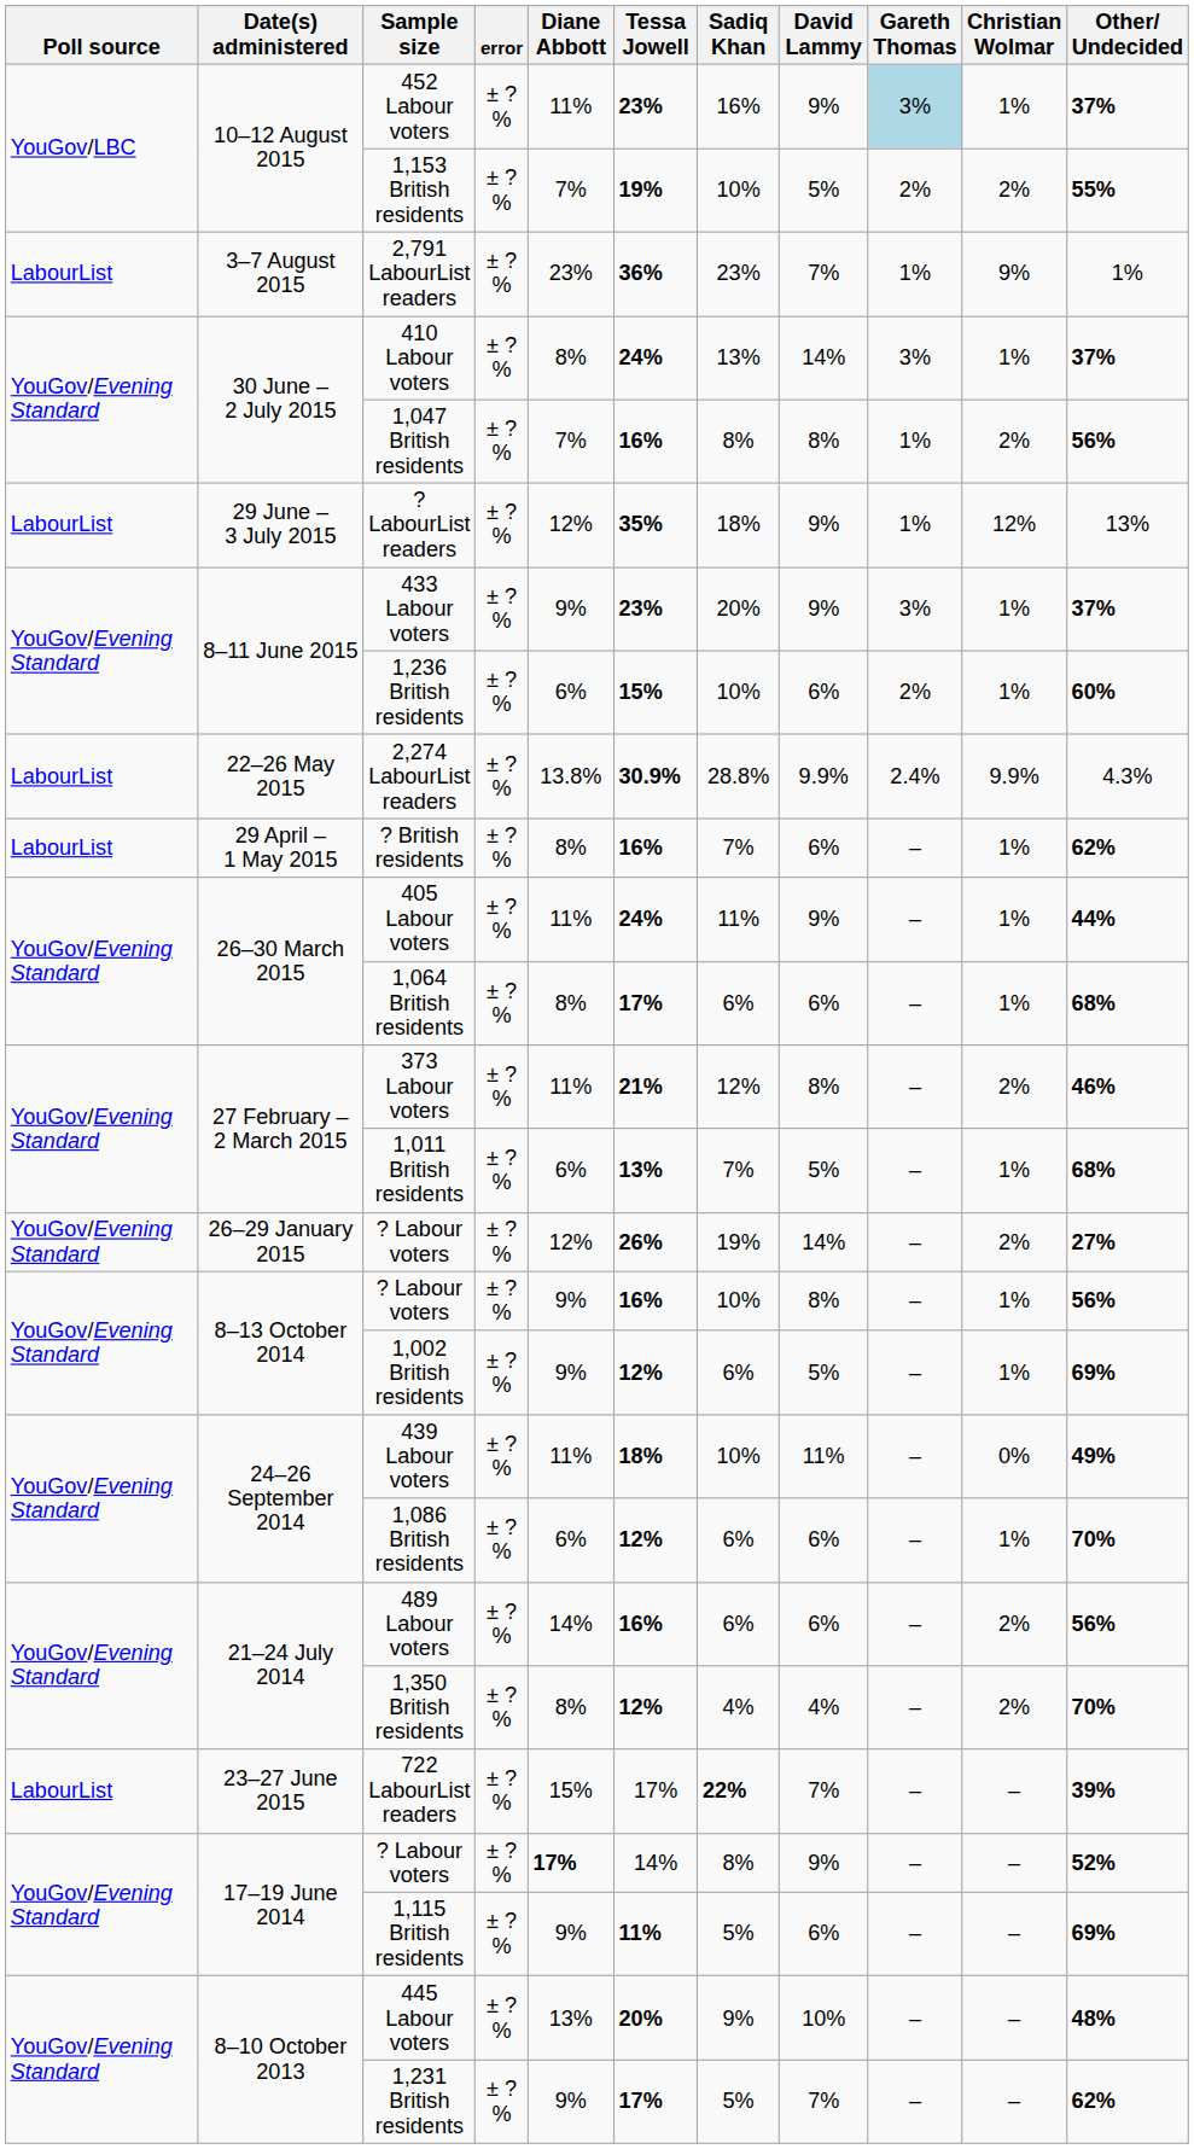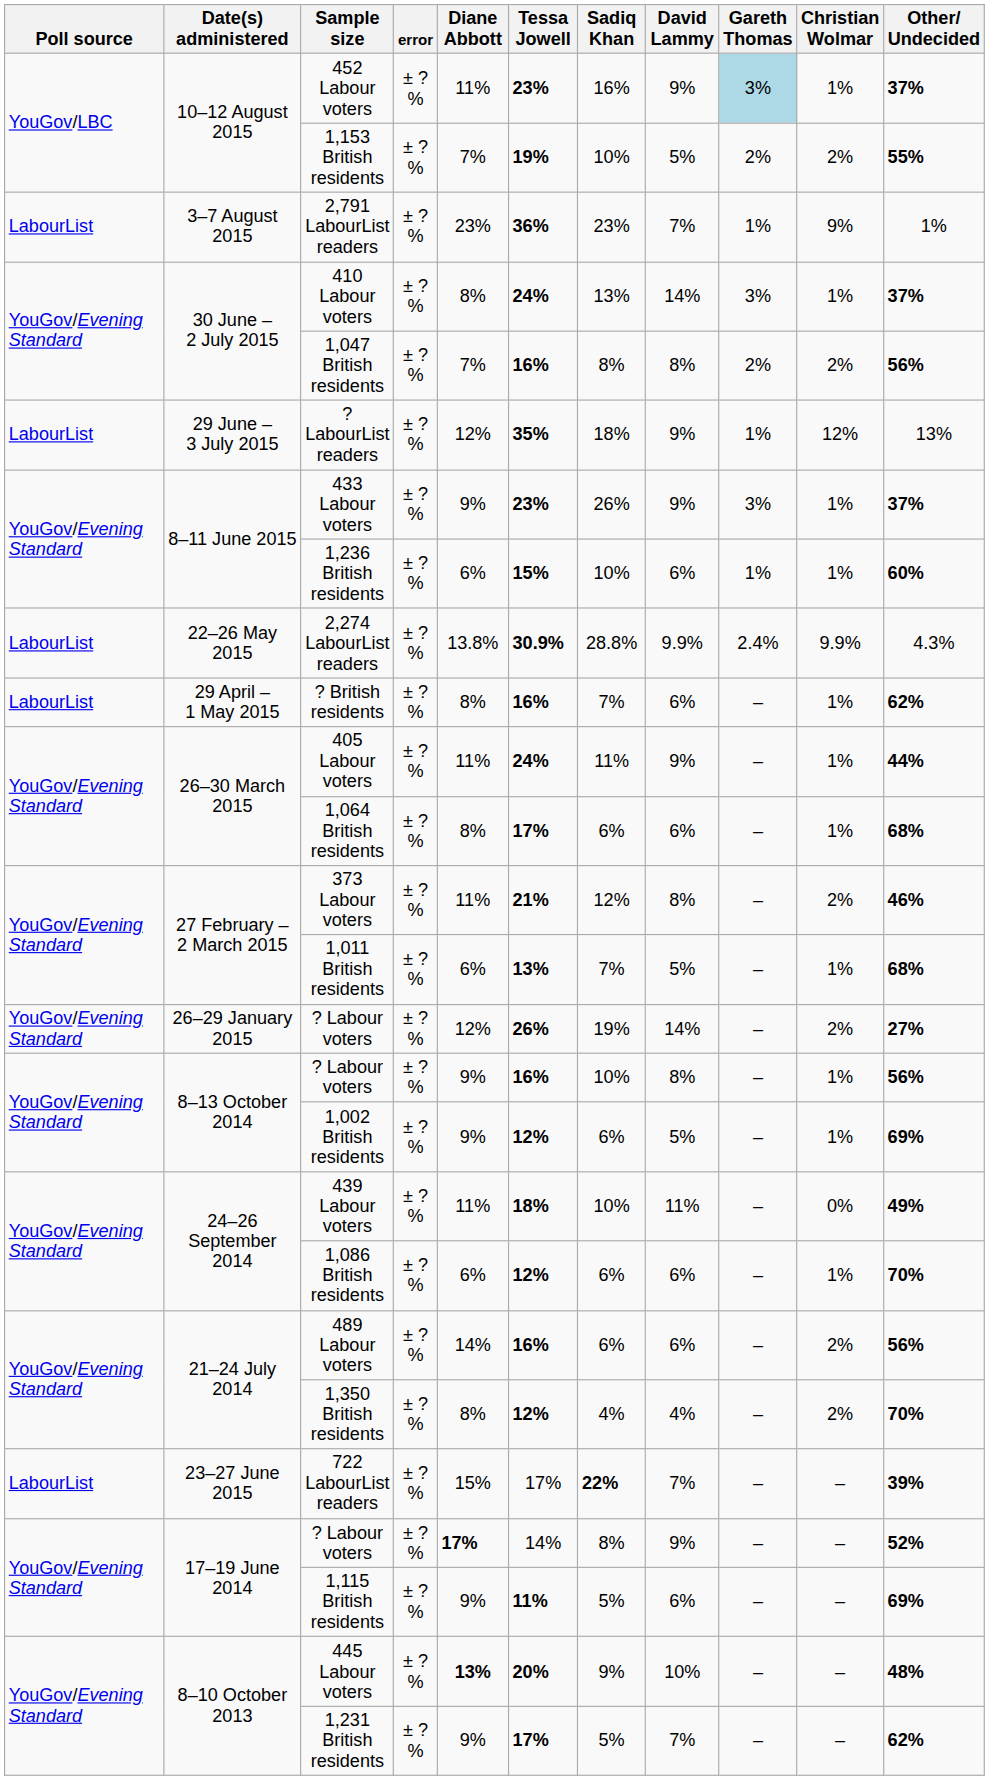1,047 British residents | Gareth Thomas: 1% -> 2%
433 Labour voters | Sadiq Khan: 20% -> 26%
1,236 British residents | Gareth Thomas: 2% -> 1%
445 Labour voters | Diane Abbott: normal -> bold
